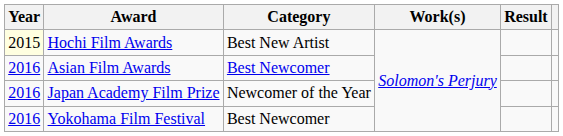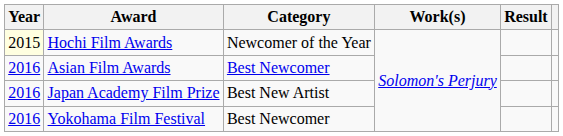Hochi Film Awards | Category: Best New Artist -> Newcomer of the Year
Japan Academy Film Prize | Category: Newcomer of the Year -> Best New Artist
